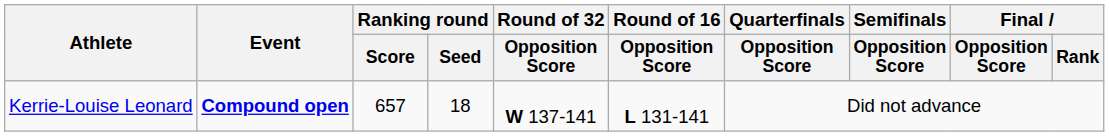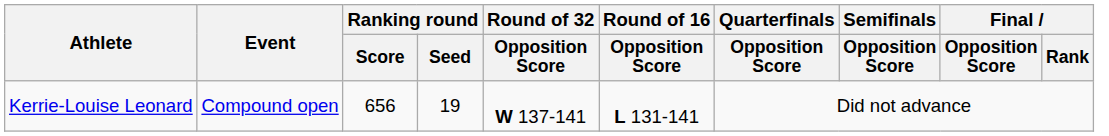Kerrie-Louise Leonard | Event: bold -> normal
Kerrie-Louise Leonard | Ranking round / Score: 657 -> 656
Kerrie-Louise Leonard | Ranking round / Seed: 18 -> 19
